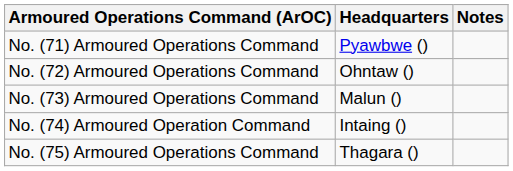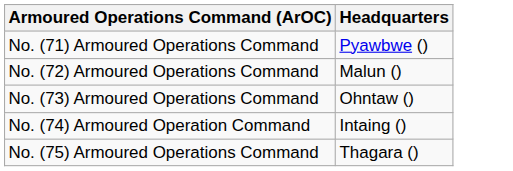- column: Notes
No. (72) Armoured Operations Command | Headquarters: Ohntaw () -> Malun ()
No. (73) Armoured Operations Command | Headquarters: Malun () -> Ohntaw ()
